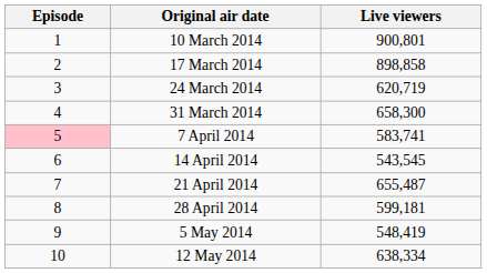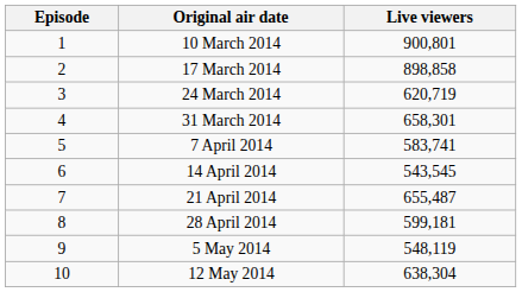31 March 2014 | Live viewers: 658,300 -> 658,301
7 April 2014 | Episode: pink background -> no background
5 May 2014 | Live viewers: 548,419 -> 548,119
12 May 2014 | Live viewers: 638,334 -> 638,304
